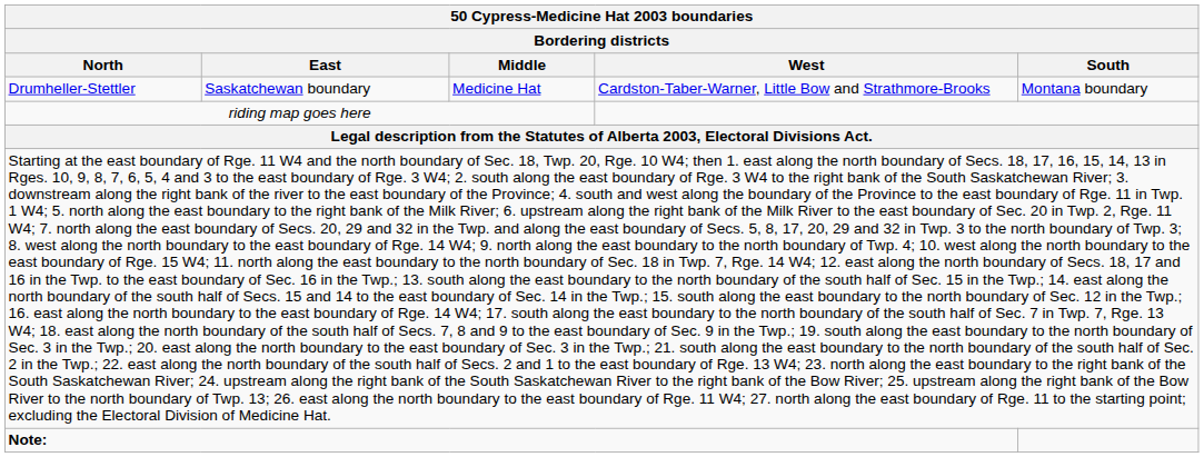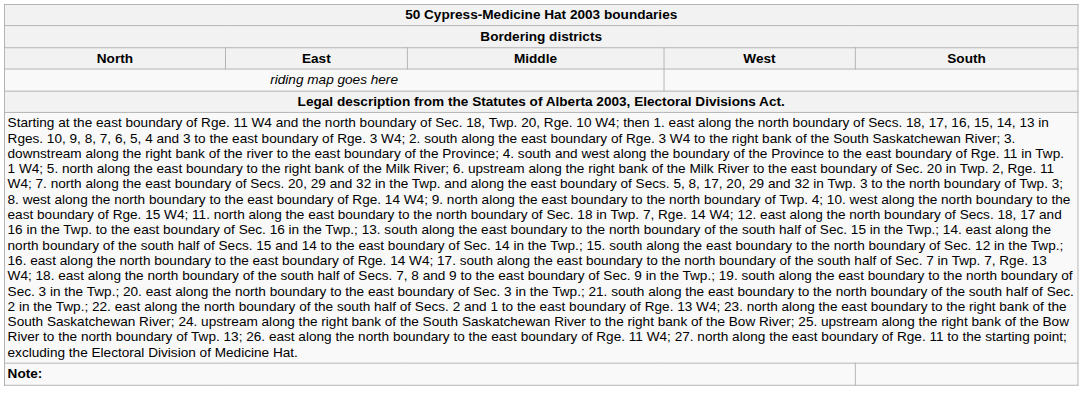- row: Drumheller-Stettler | Saskatchewan boundary | Medicine Hat | Cardston-Taber-Warner, Little Bow and Strathmore-Brooks | Montana boundary
